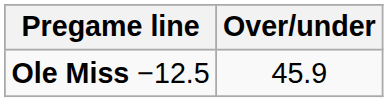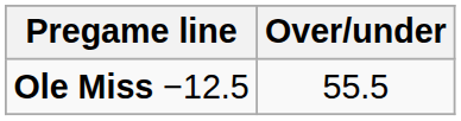Ole Miss −12.5 | Over/under: 45.9 -> 55.5
